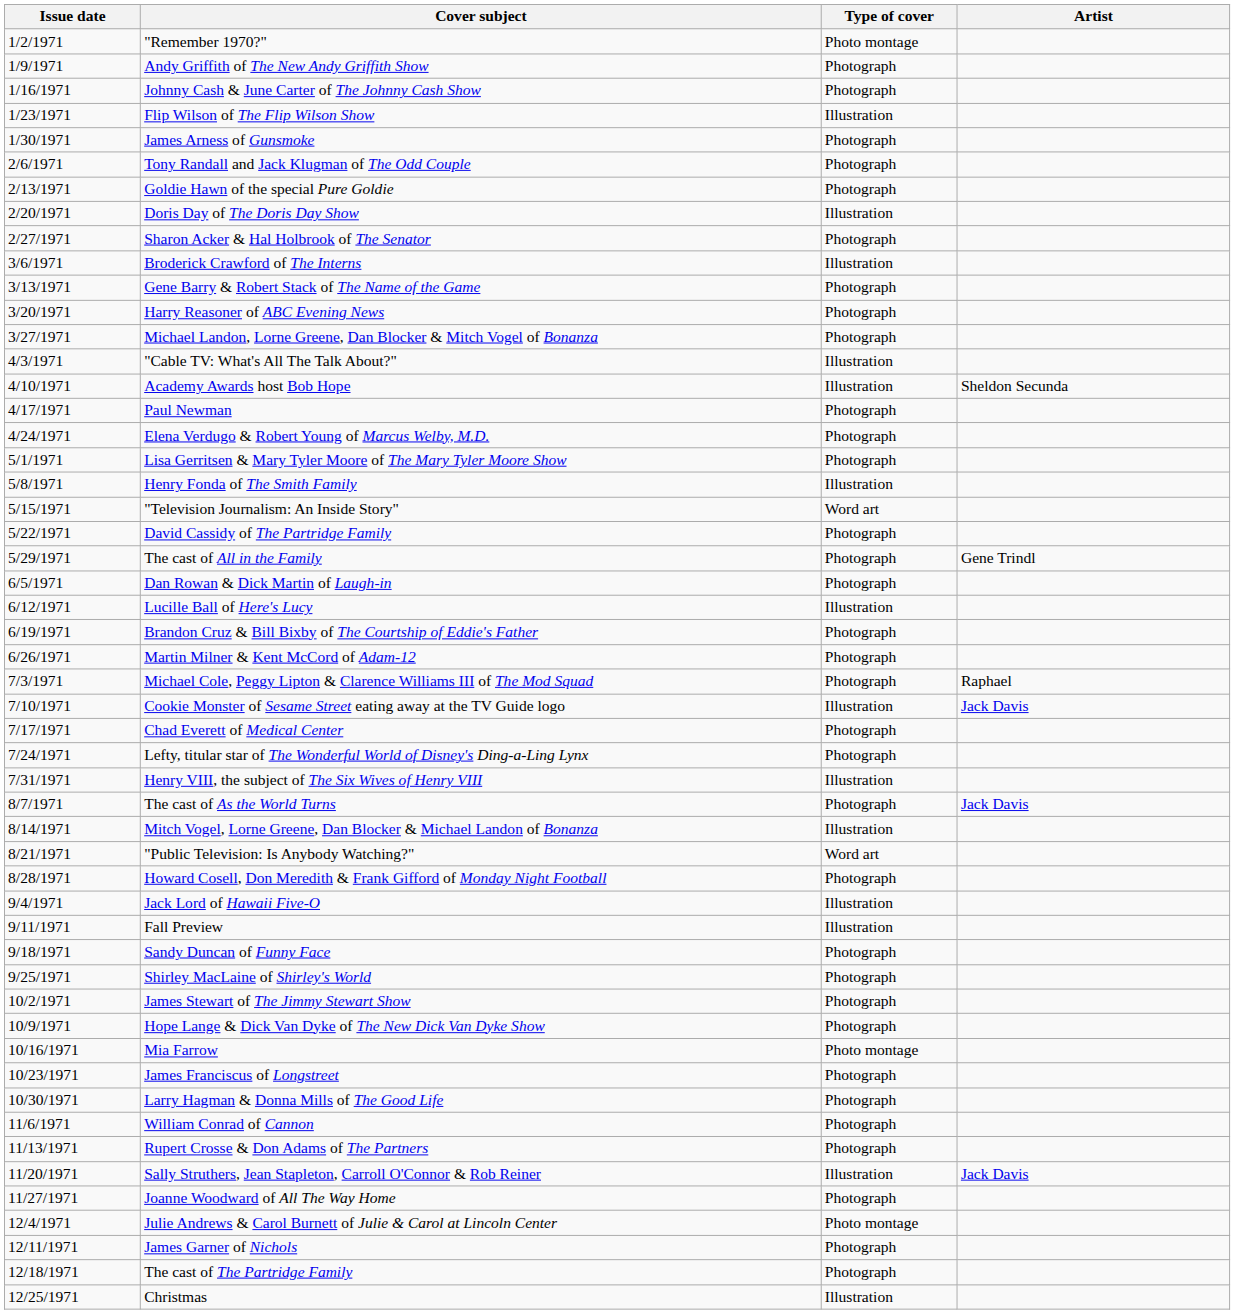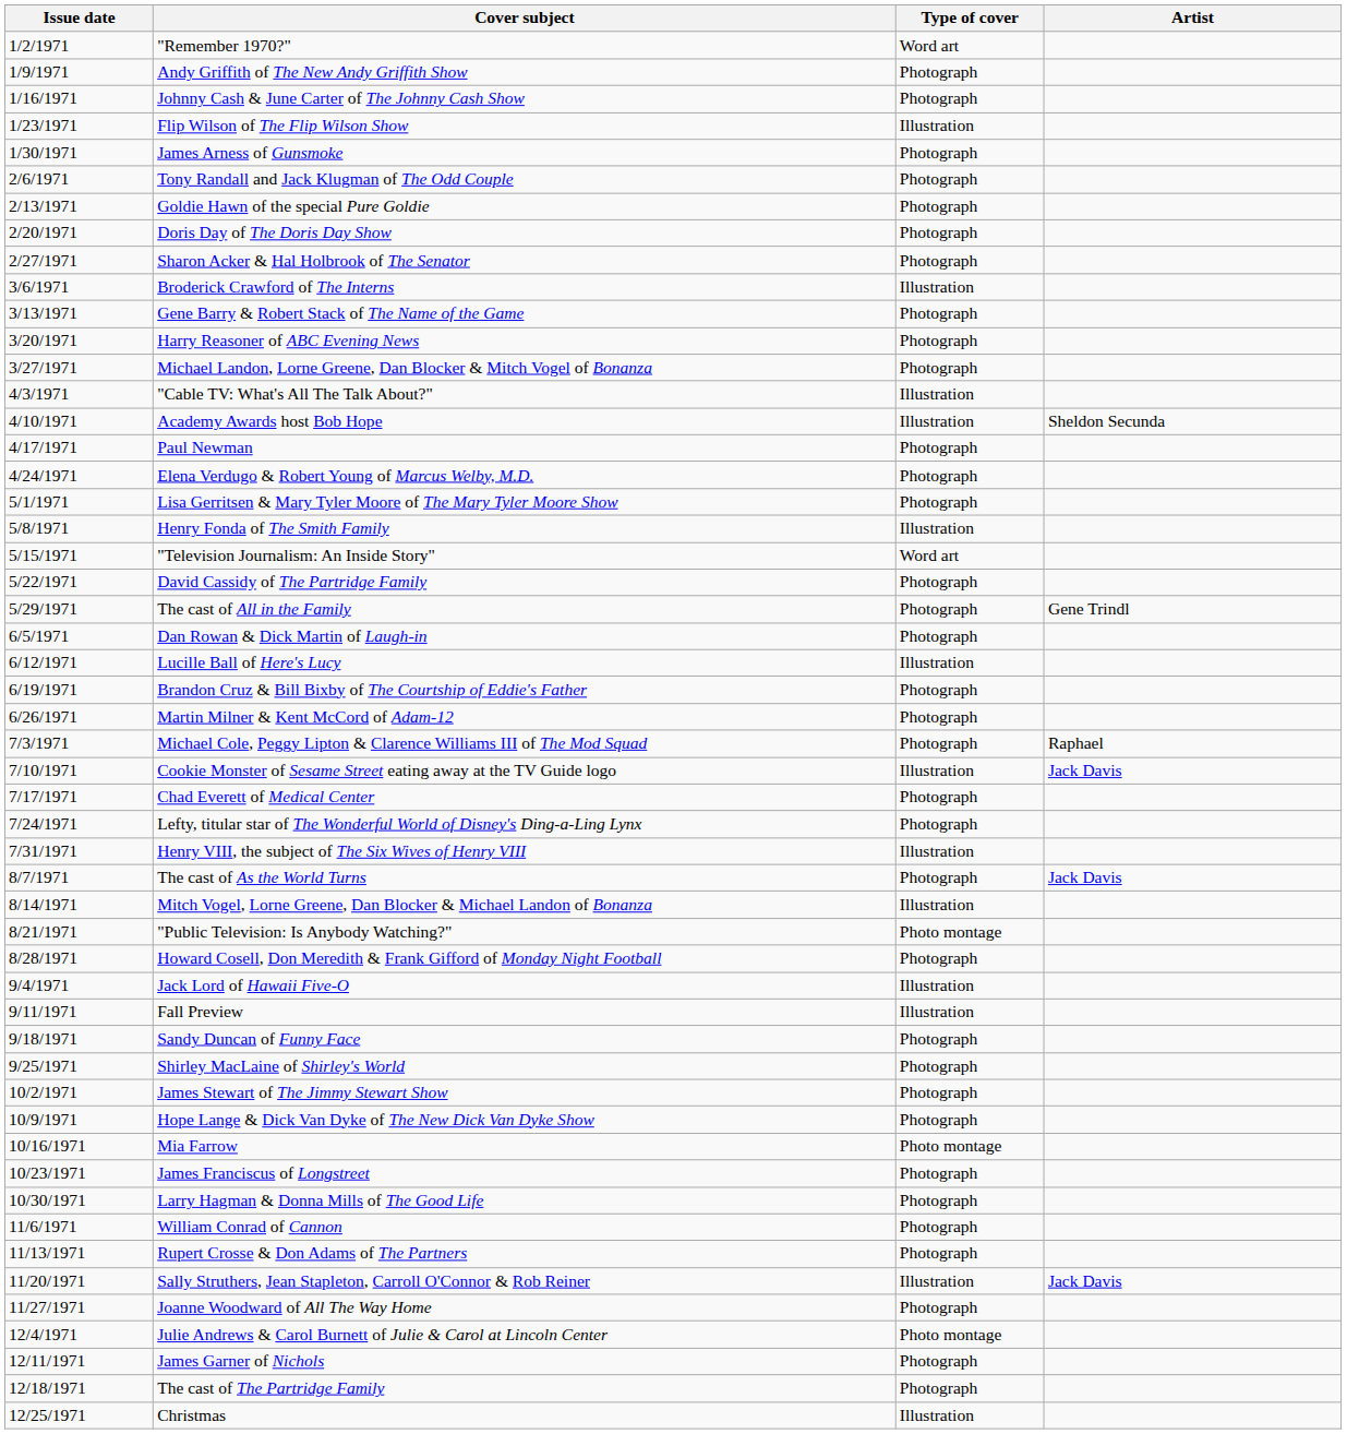"Remember 1970?" | Type of cover: Photo montage -> Word art
Doris Day of The Doris Day Show | Type of cover: Illustration -> Photograph
"Public Television: Is Anybody Watching?" | Type of cover: Word art -> Photo montage
